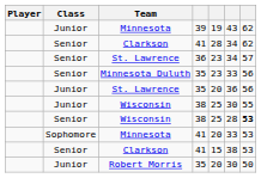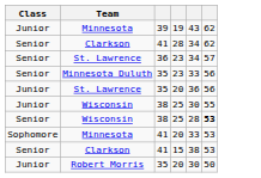- column: Player
